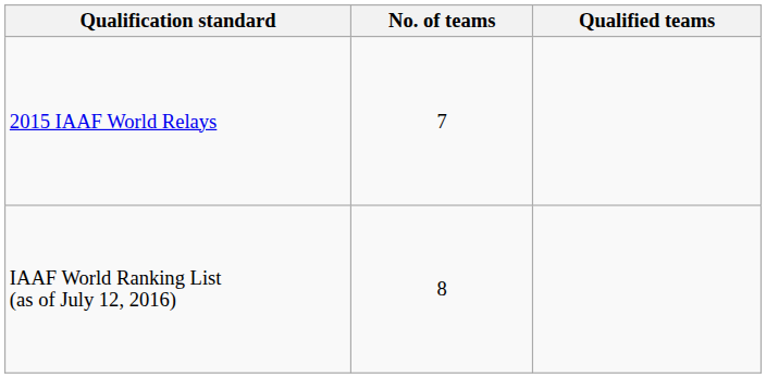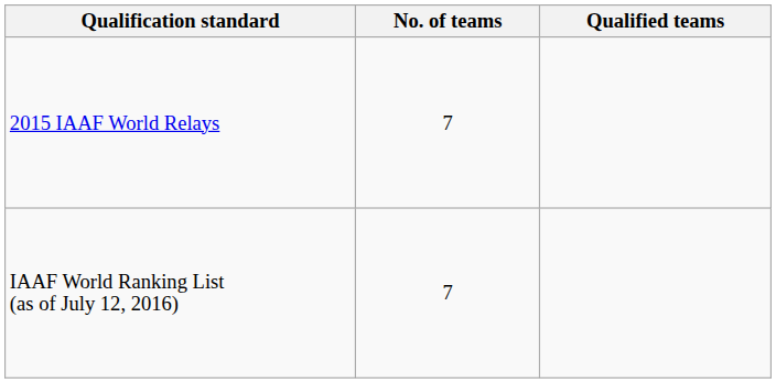IAAF World Ranking List (as of July 12, 2016) | No. of teams: 8 -> 7
